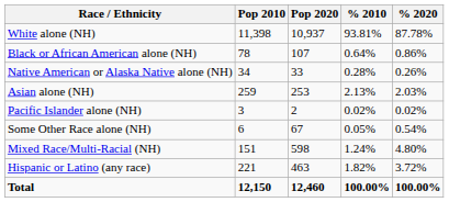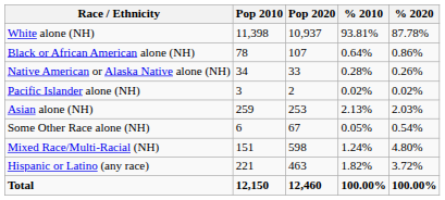rows swapped: Asian alone (NH) <-> Pacific Islander alone (NH)
